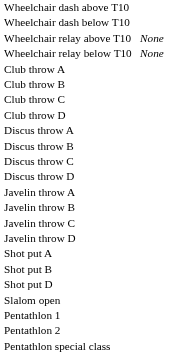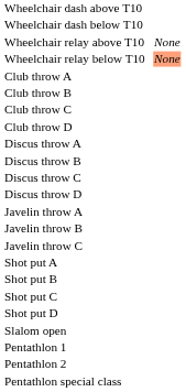Wheelchair relay below T10 | column 4: no background -> lightsalmon background
- row: Javelin throw D
+ row: Shot put C
